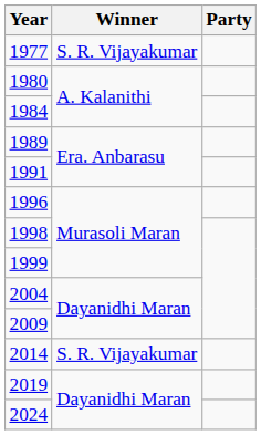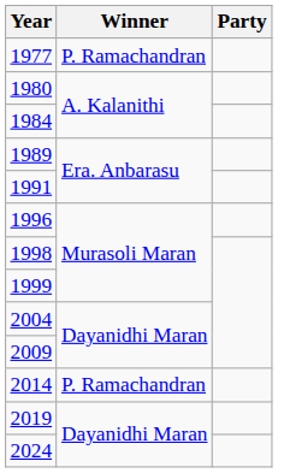1977 | Winner: S. R. Vijayakumar -> P. Ramachandran
2014 | Winner: S. R. Vijayakumar -> P. Ramachandran
